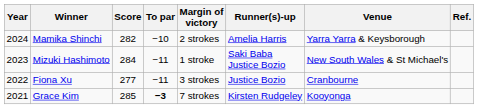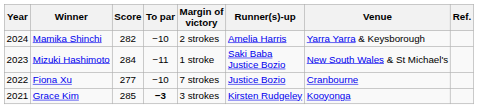Fiona Xu | To par: −11 -> −10
Fiona Xu | Margin of victory: 3 strokes -> 7 strokes
Grace Kim | Margin of victory: 7 strokes -> 3 strokes
